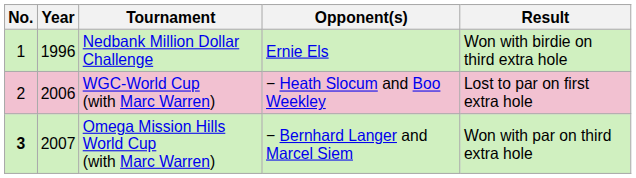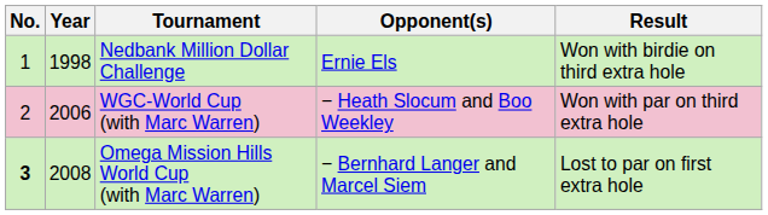Nedbank Million Dollar Challenge | Year: 1996 -> 1998
WGC-World Cup (with Marc Warren) | Result: Lost to par on first extra hole -> Won with par on third extra hole
Omega Mission Hills World Cup (with Marc Warren) | Year: 2007 -> 2008
Omega Mission Hills World Cup (with Marc Warren) | Result: Won with par on third extra hole -> Lost to par on first extra hole
